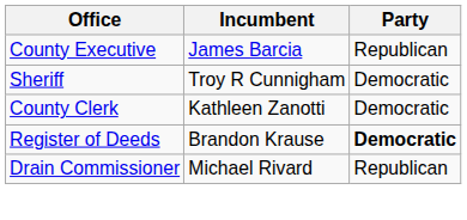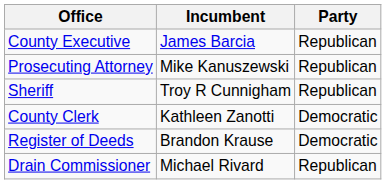+ row: Prosecuting Attorney | Mike Kanuszewski | Republican
Sheriff | Party: Democratic -> Republican
Register of Deeds | Party: bold -> normal
